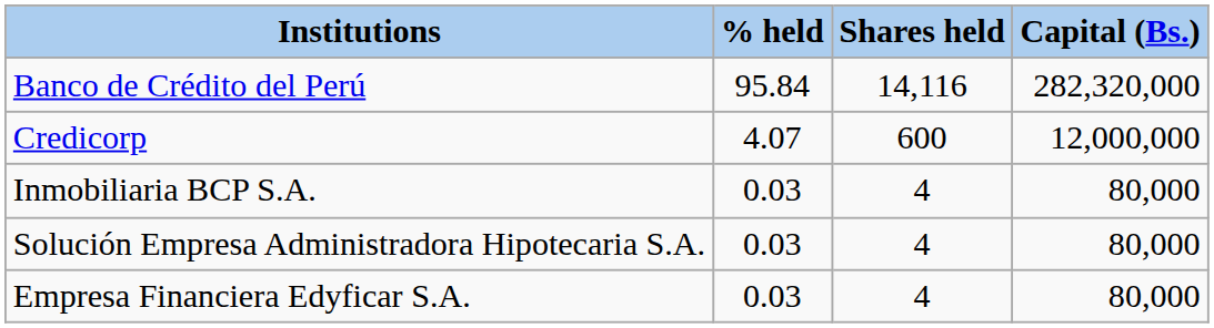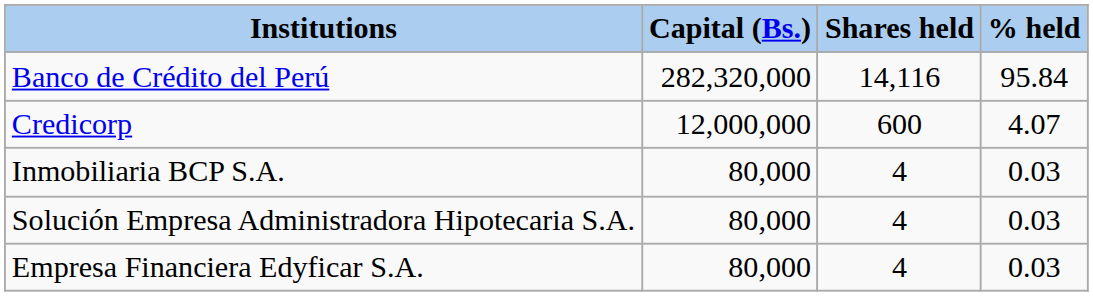columns swapped: Capital (Bs.) <-> % held
